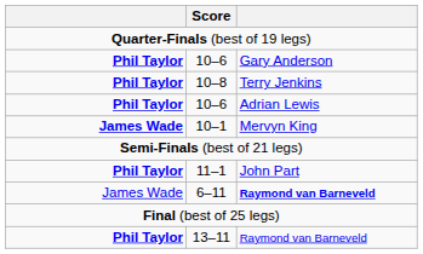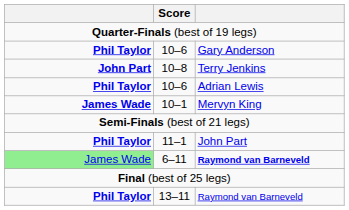Terry Jenkins | column 1: Phil Taylor -> John Part
6–11 / Raymond van Barneveld | column 1: no background -> lightgreen background
